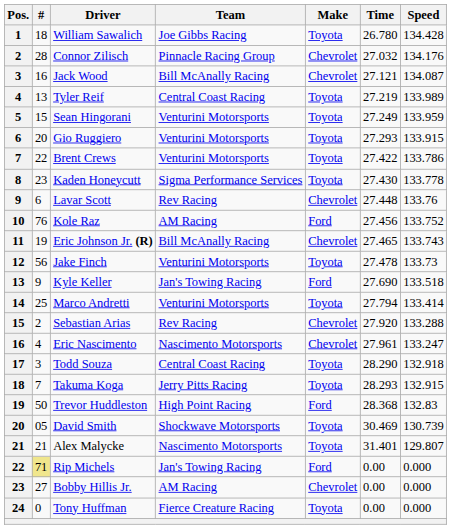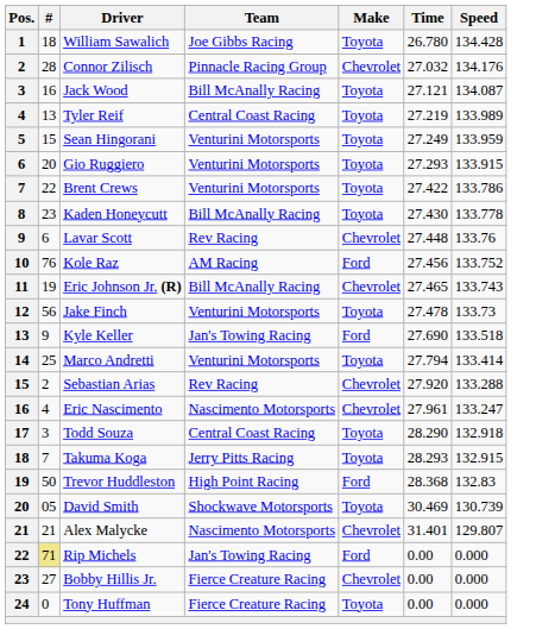Jack Wood | Make: Chevrolet -> Toyota
Kaden Honeycutt | Team: Sigma Performance Services -> Bill McAnally Racing
Alex Malycke | Make: Toyota -> Chevrolet
Bobby Hillis Jr. | Team: AM Racing -> Fierce Creature Racing
